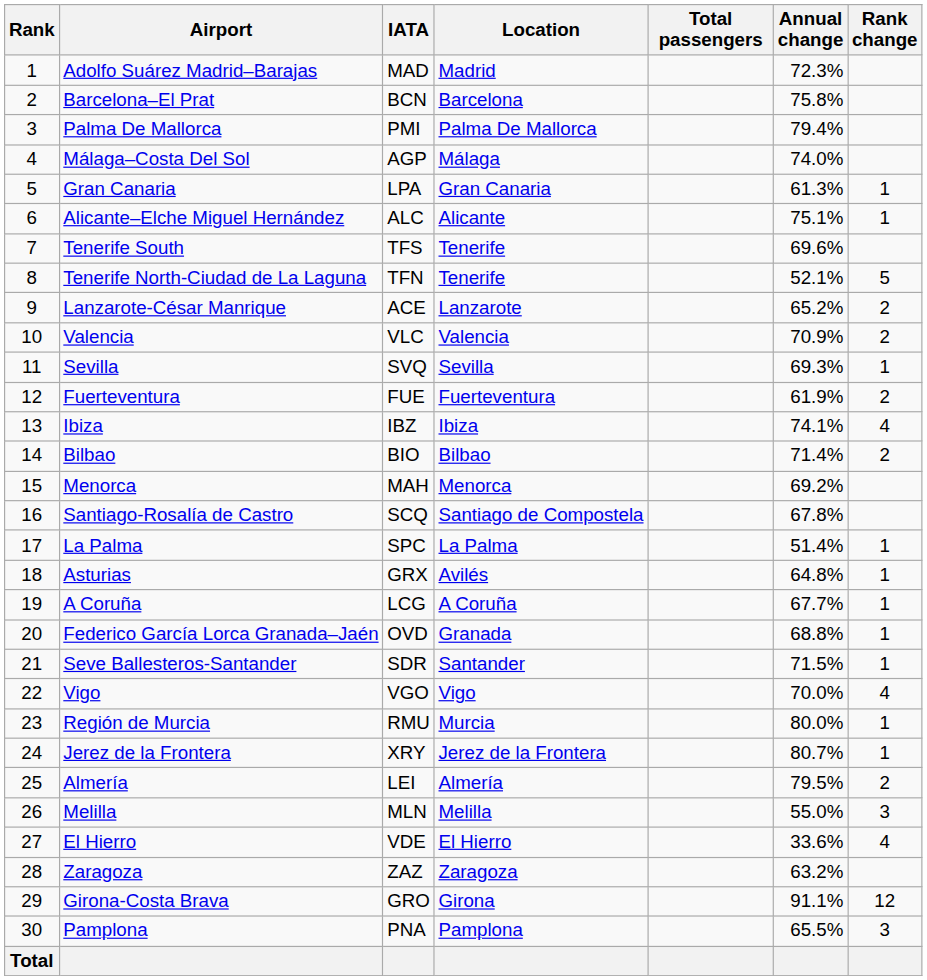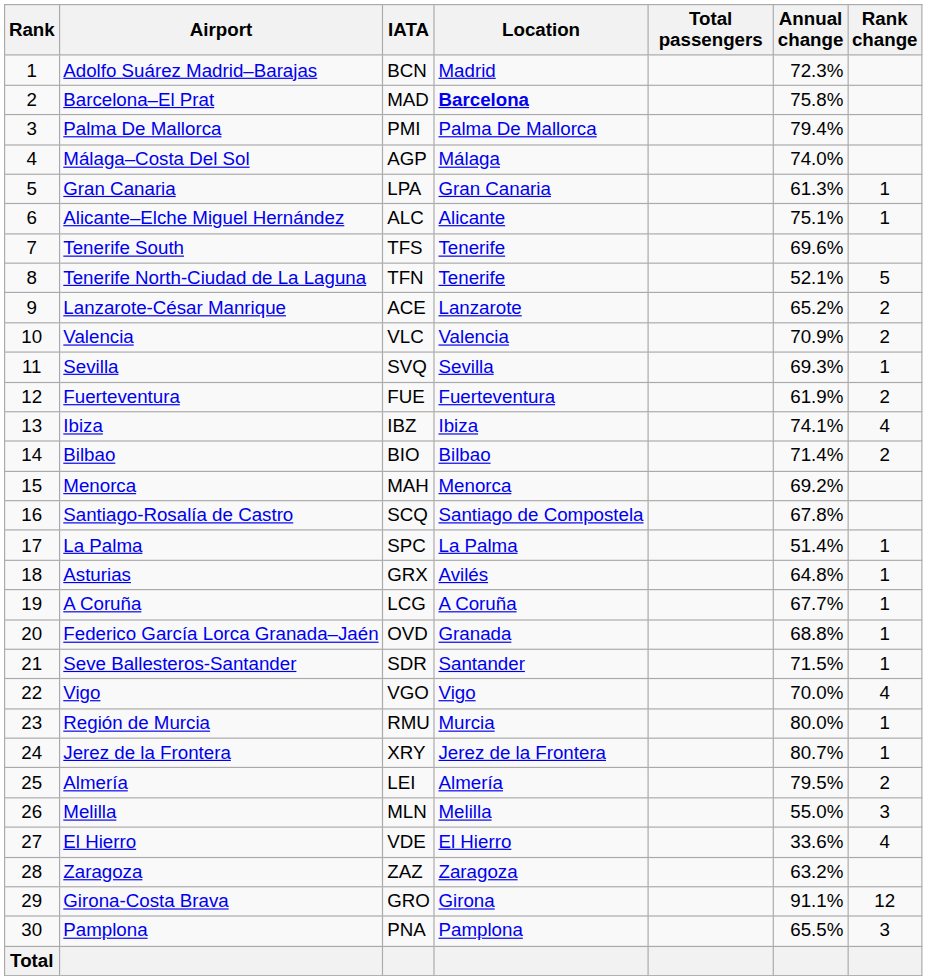Adolfo Suárez Madrid–Barajas | IATA: MAD -> BCN
Barcelona–El Prat | IATA: BCN -> MAD
Barcelona–El Prat | Location: normal -> bold
